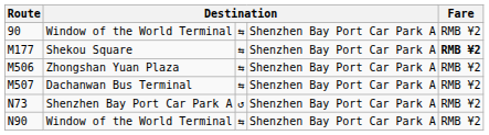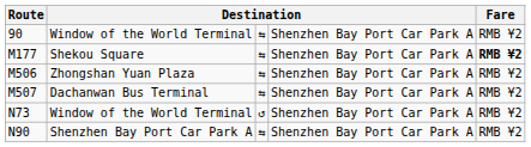N73 | column 2: Shenzhen Bay Port Car Park A -> Window of the World Terminal
N90 | column 2: Window of the World Terminal -> Shenzhen Bay Port Car Park A
